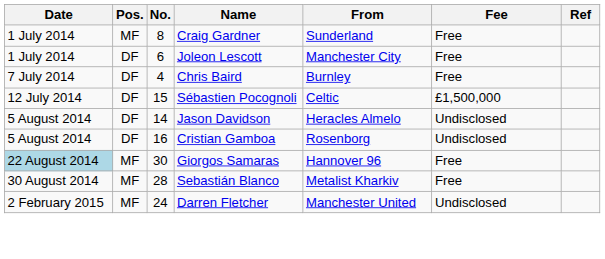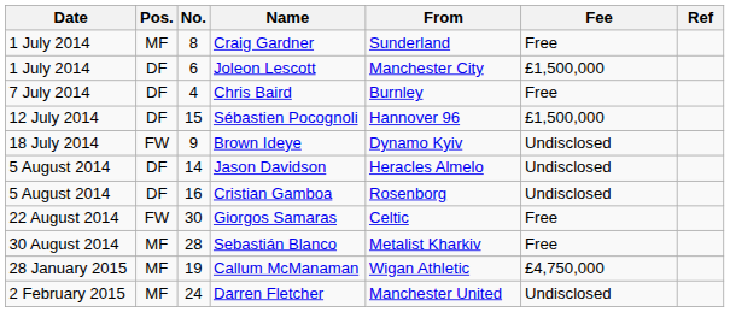Joleon Lescott | Fee: Free -> £1,500,000
Sébastien Pocognoli | From: Celtic -> Hannover 96
+ row: 18 July 2014 | FW | 9 | Brown Ideye | Dynamo Kyiv | Undisclosed
Giorgos Samaras | Date: lightblue background -> no background
Giorgos Samaras | Pos.: MF -> FW
Giorgos Samaras | From: Hannover 96 -> Celtic
+ row: 28 January 2015 | MF | 19 | Callum McManaman | Wigan Athletic | £4,750,000
